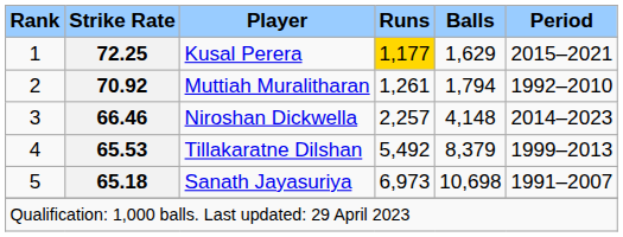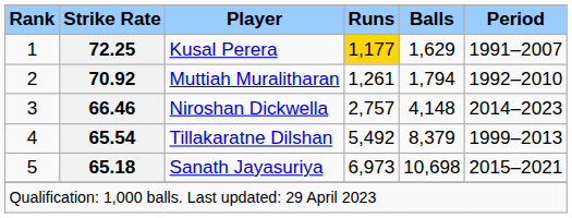Kusal Perera | Period: 2015–2021 -> 1991–2007
Niroshan Dickwella | Runs: 2,257 -> 2,757
Tillakaratne Dilshan | Strike Rate: 65.53 -> 65.54
Sanath Jayasuriya | Period: 1991–2007 -> 2015–2021
